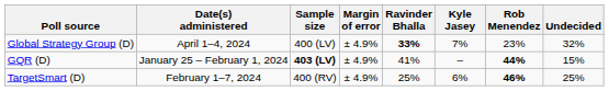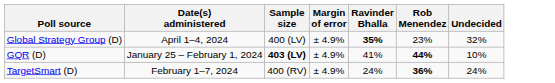- column: Kyle Jasey | 7% | – | 6%
Global Strategy Group (D) | Ravinder Bhalla: 33% -> 35%
GQR (D) | Undecided: 15% -> 10%
TargetSmart (D) | Ravinder Bhalla: 25% -> 24%
TargetSmart (D) | Rob Menendez: 46% -> 36%
TargetSmart (D) | Undecided: 25% -> 24%
